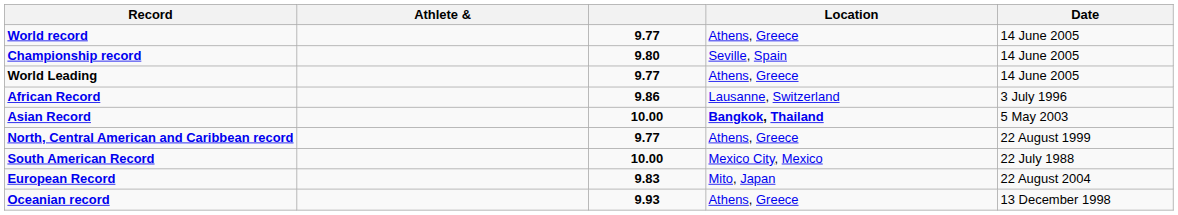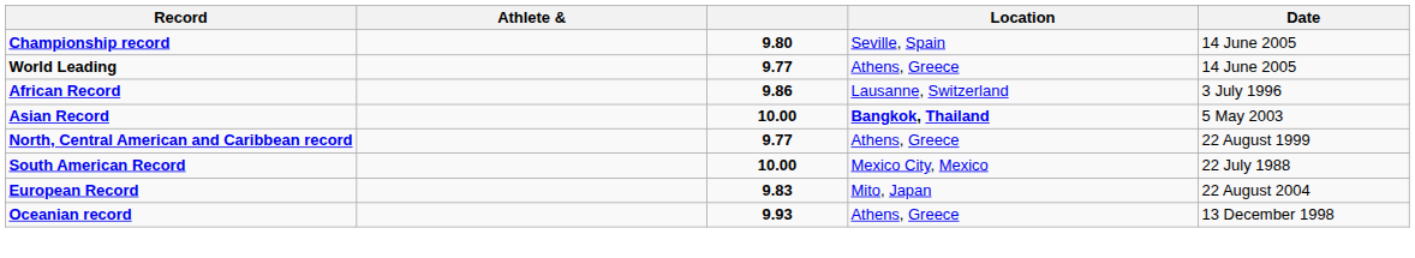- row: World record | 9.77 | Athens, Greece | 14 June 2005
